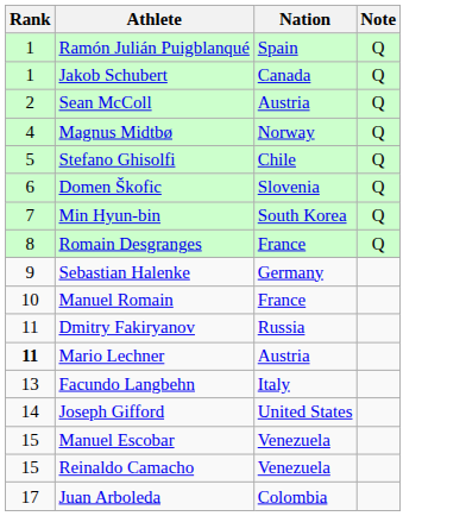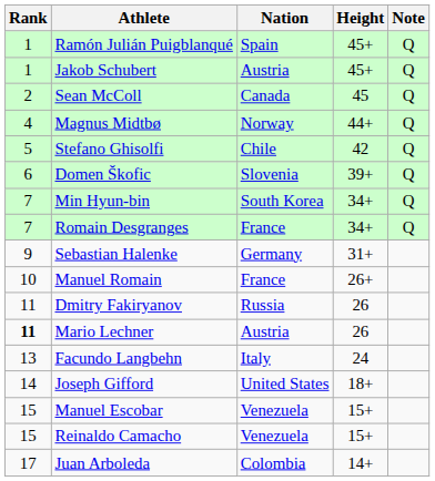+ column: Height | 45+ | 45+ | 45 | 44+ | 42 | 39+ | 34+ | 34+ | 31+ | 26+ | 26 | 26 | 24 | 18+ | 15+ | 15+ | 14+
Jakob Schubert | Nation: Canada -> Austria
Sean McColl | Nation: Austria -> Canada
Romain Desgranges | Rank: 8 -> 7
